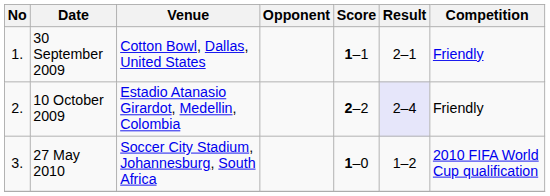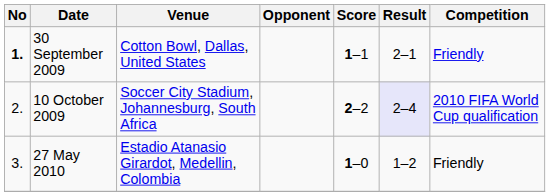30 September 2009 | No: normal -> bold
10 October 2009 | Venue: Estadio Atanasio Girardot, Medellin, Colombia -> Soccer City Stadium, Johannesburg, South Africa
10 October 2009 | Competition: Friendly -> 2010 FIFA World Cup qualification
27 May 2010 | Venue: Soccer City Stadium, Johannesburg, South Africa -> Estadio Atanasio Girardot, Medellin, Colombia
27 May 2010 | Competition: 2010 FIFA World Cup qualification -> Friendly
